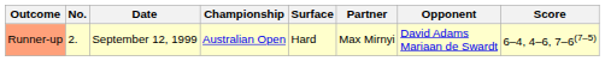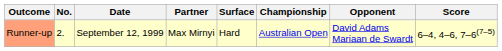columns swapped: Championship <-> Partner
